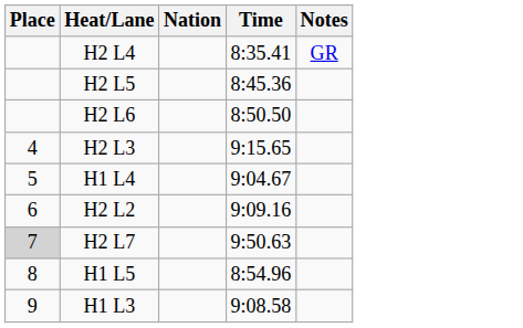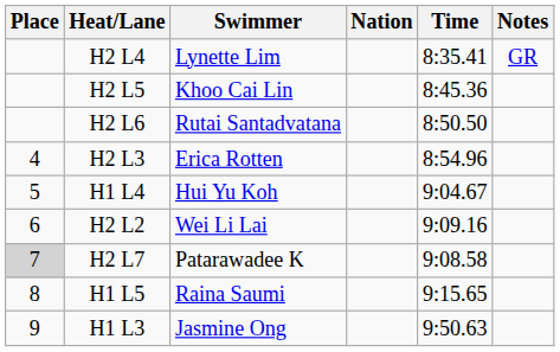+ column: Swimmer | Lynette Lim | Khoo Cai Lin | Rutai Santadvatana | Erica Rotten | Hui Yu Koh | Wei Li Lai | Patarawadee K | Raina Saumi | Jasmine Ong
H2 L3 | Time: 9:15.65 -> 8:54.96
H2 L7 | Time: 9:50.63 -> 9:08.58
H1 L5 | Time: 8:54.96 -> 9:15.65
H1 L3 | Time: 9:08.58 -> 9:50.63
